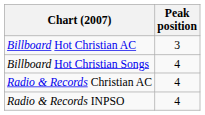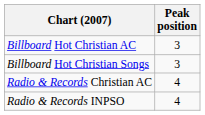Billboard Hot Christian Songs | Peak position: 4 -> 3
